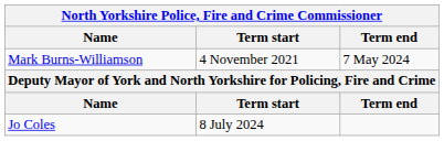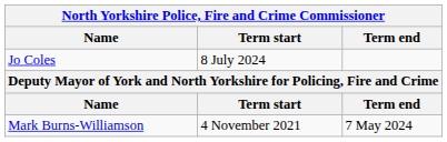rows swapped: Mark Burns-Williamson <-> Jo Coles
